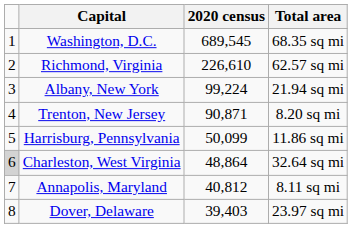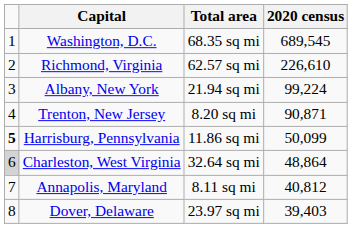columns swapped: 2020 census <-> Total area
Harrisburg, Pennsylvania | column 1: normal -> bold
